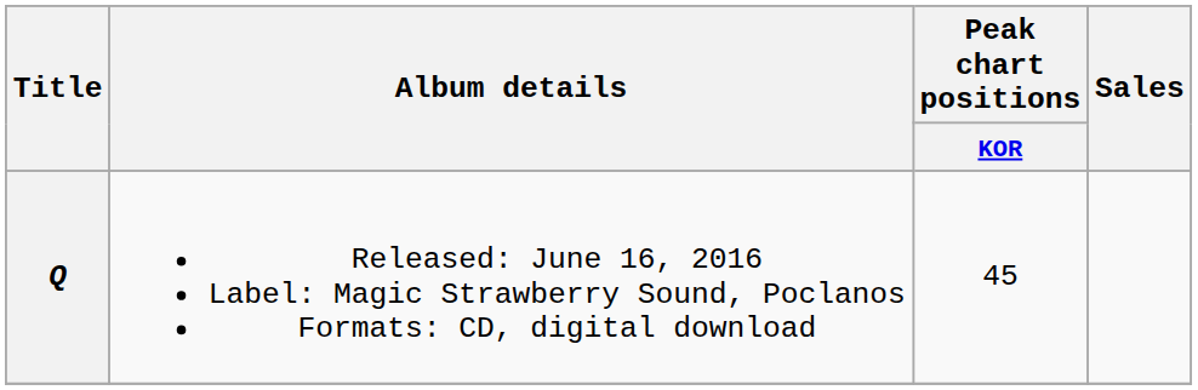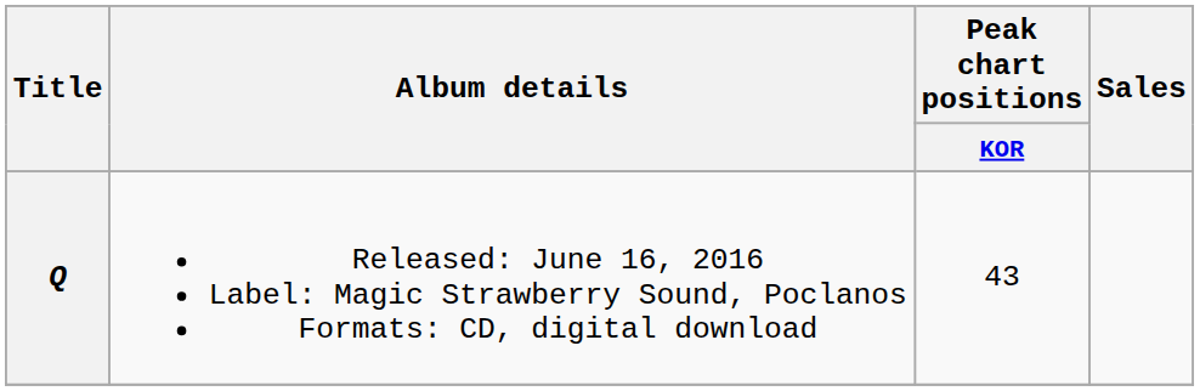Q | Peak chart positions / KOR: 45 -> 43
